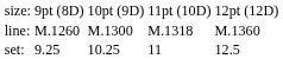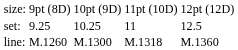rows swapped: set: <-> line:
